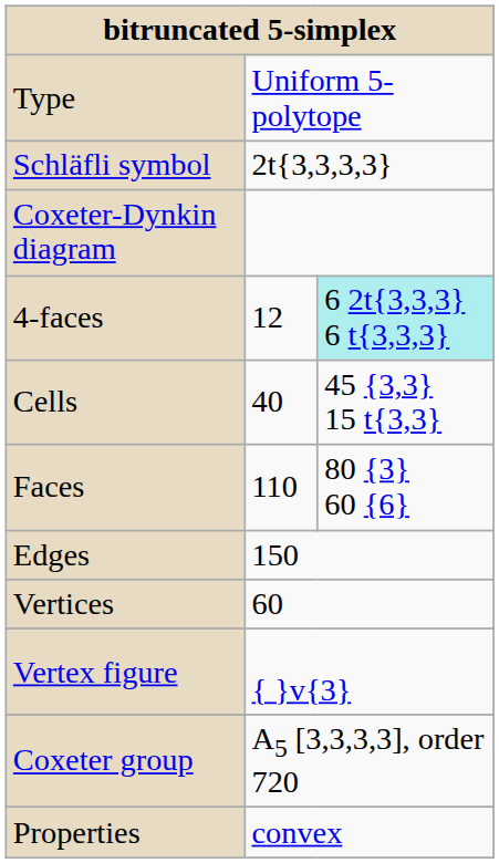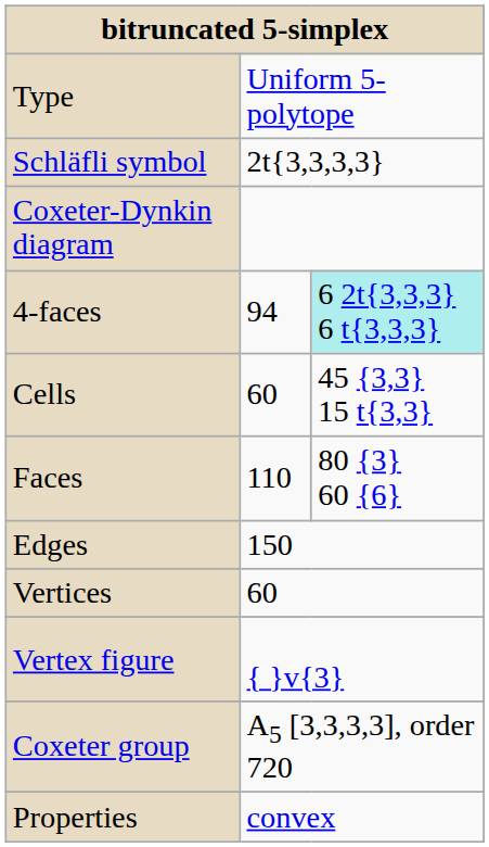4-faces | column 2: 12 -> 94
Cells | column 2: 40 -> 60
